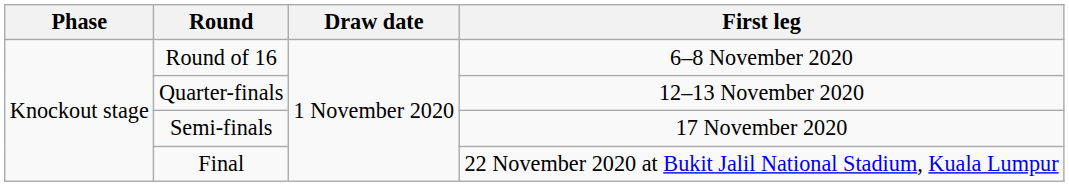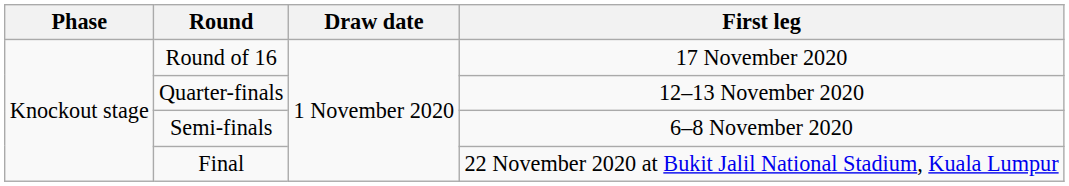Round of 16 | First leg: 6–8 November 2020 -> 17 November 2020
Semi-finals | First leg: 17 November 2020 -> 6–8 November 2020
